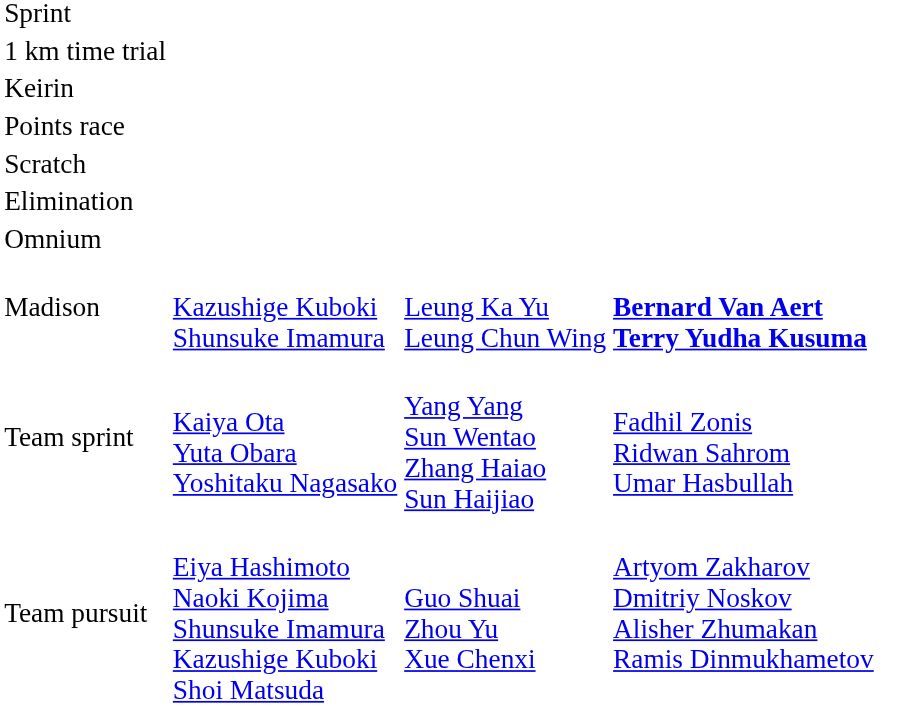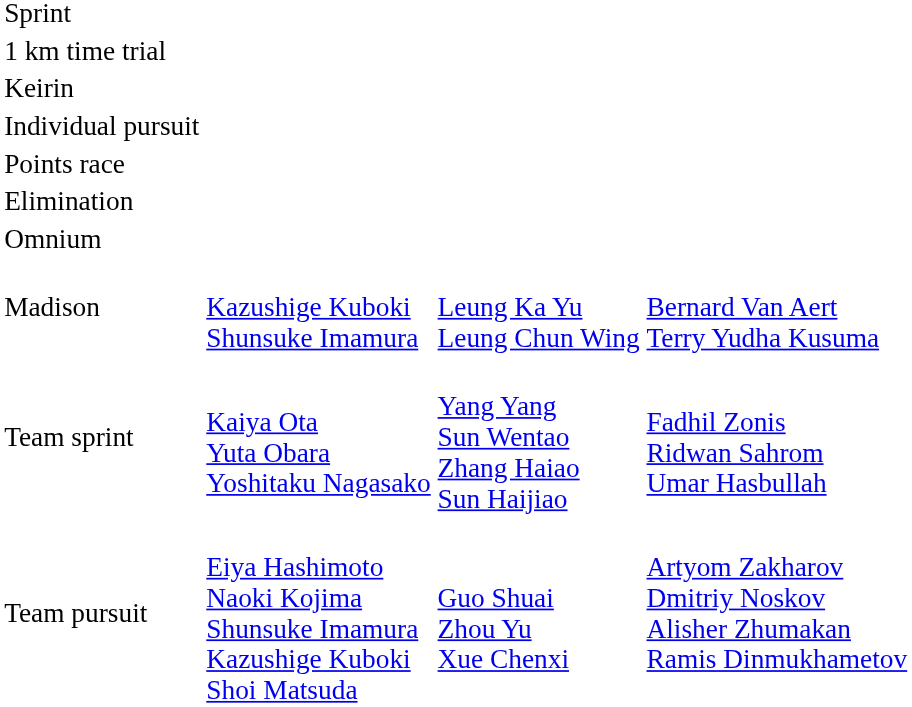+ row: Individual pursuit
- row: Scratch
Madison | column 4: bold -> normal
